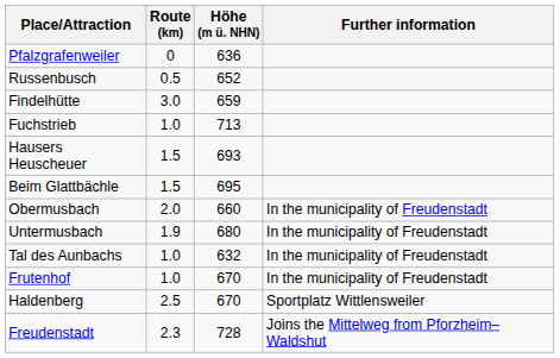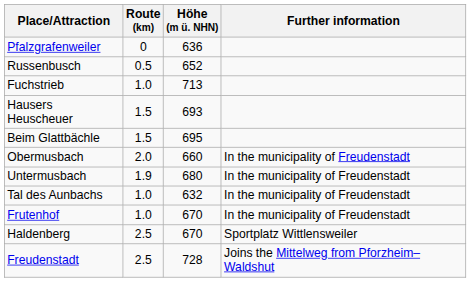- row: Findelhütte | 3.0 | 659
Freudenstadt | Route (km): 2.3 -> 2.5
